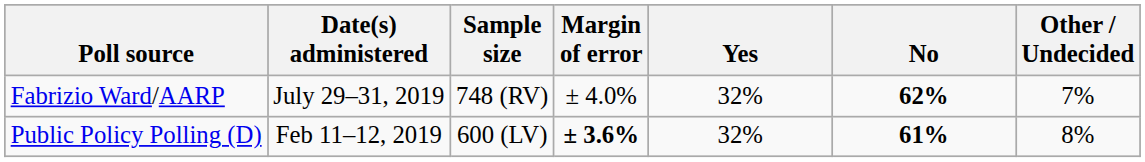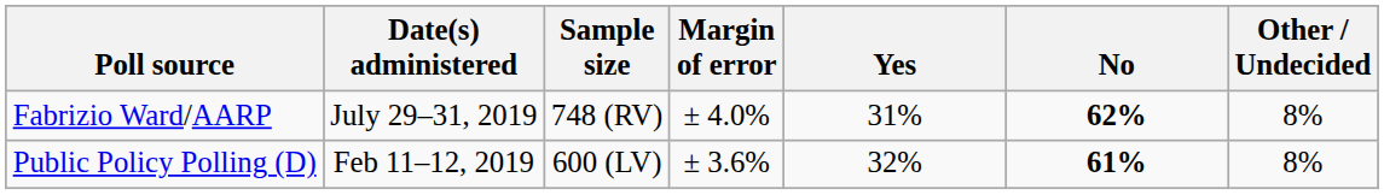Fabrizio Ward/AARP | Yes: 32% -> 31%
Fabrizio Ward/AARP | Other / Undecided: 7% -> 8%
Public Policy Polling (D) | Margin of error: bold -> normal
